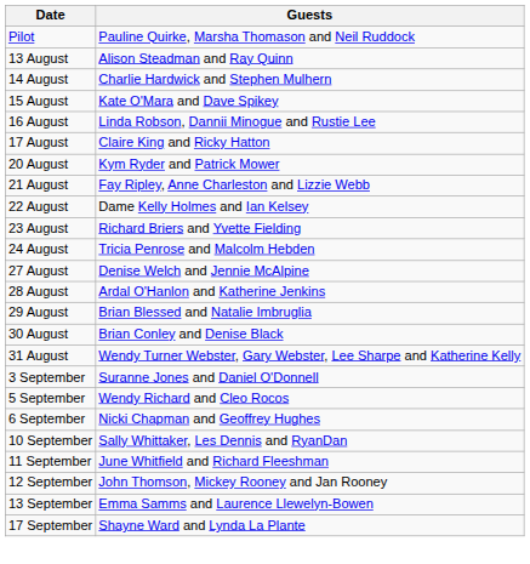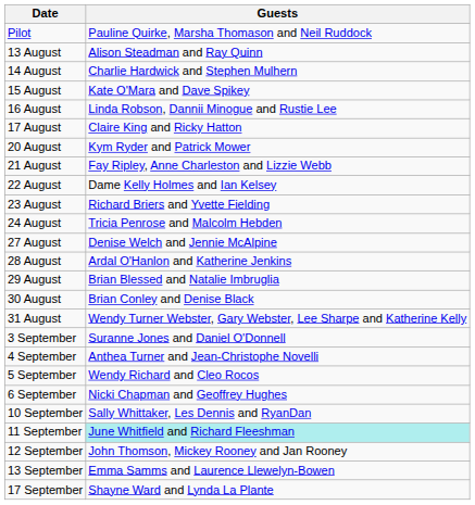+ row: 4 September | Anthea Turner and Jean-Christophe Novelli
11 September | Guests: no background -> paleturquoise background
